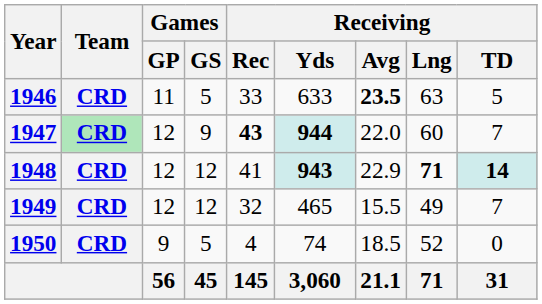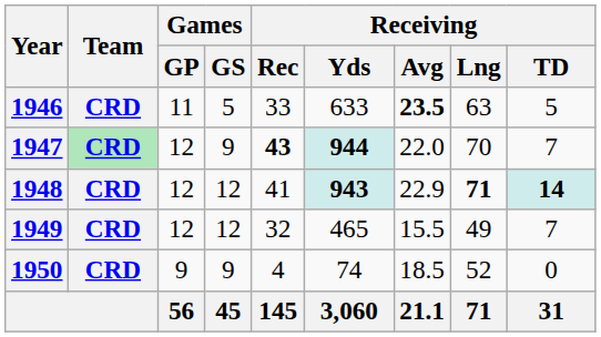1947 | Receiving / Lng: 60 -> 70
1950 | Games / GS: 5 -> 9
